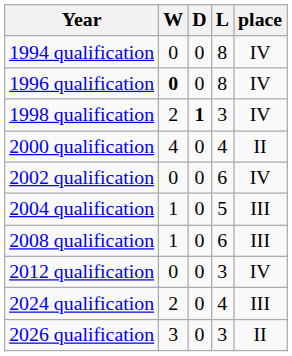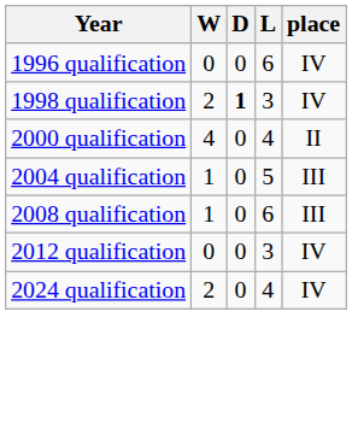- row: 1994 qualification | 0 | 0 | 8 | IV
1996 qualification | W: bold -> normal
1996 qualification | L: 8 -> 6
- row: 2002 qualification | 0 | 0 | 6 | IV
2024 qualification | place: III -> IV
- row: 2026 qualification | 3 | 0 | 3 | II
